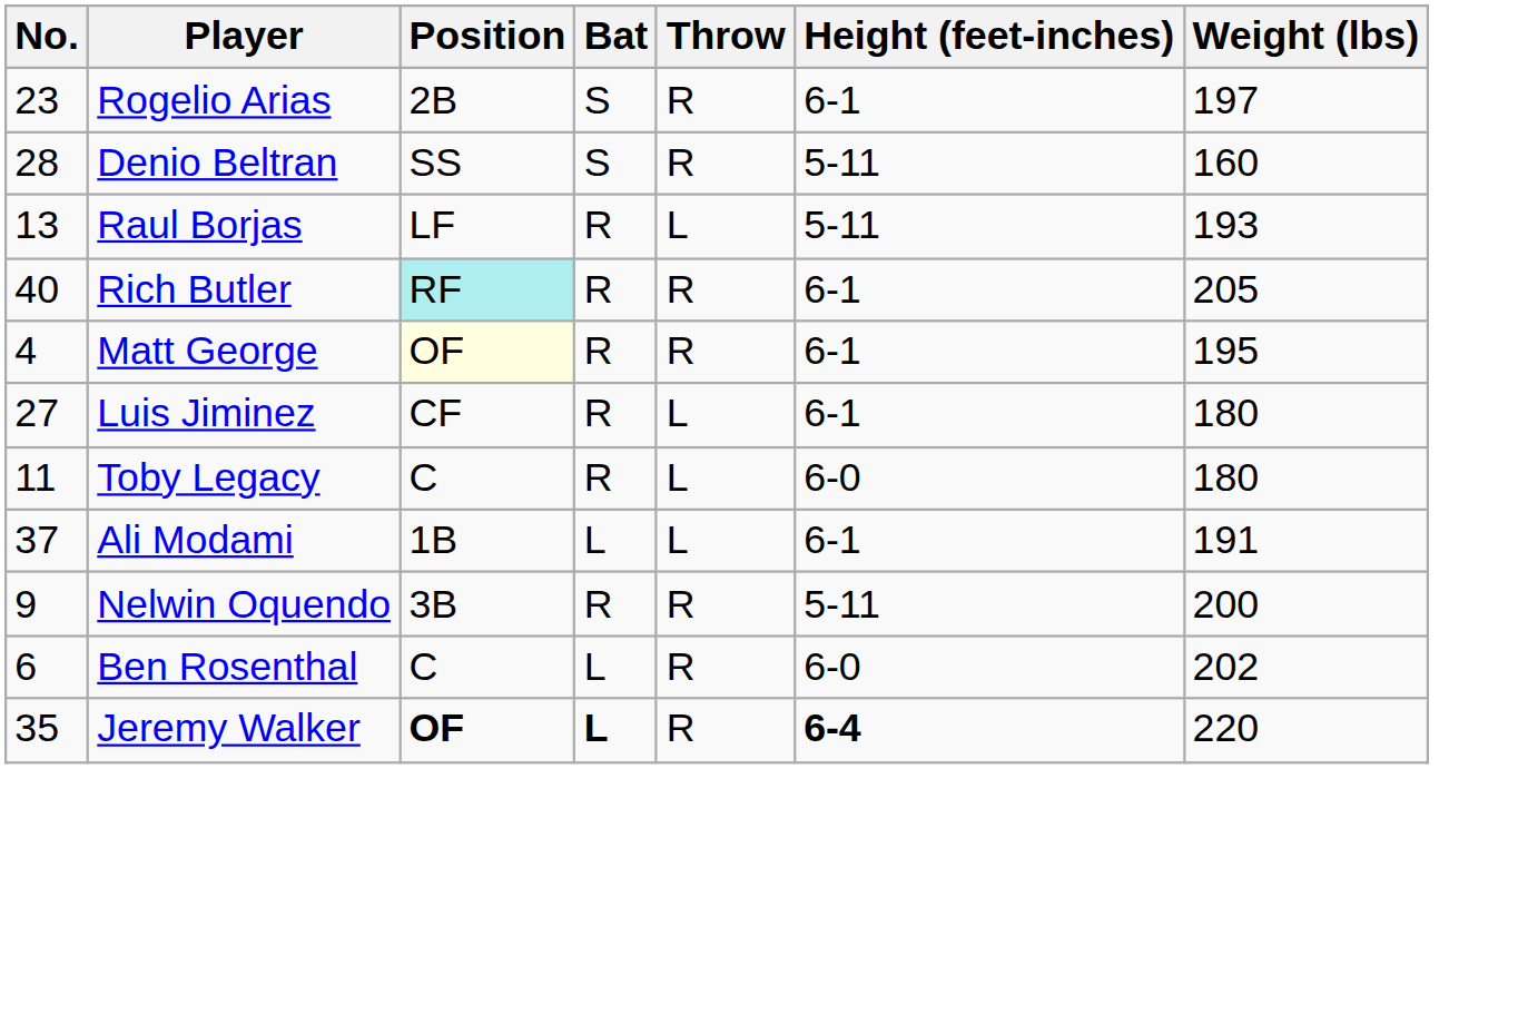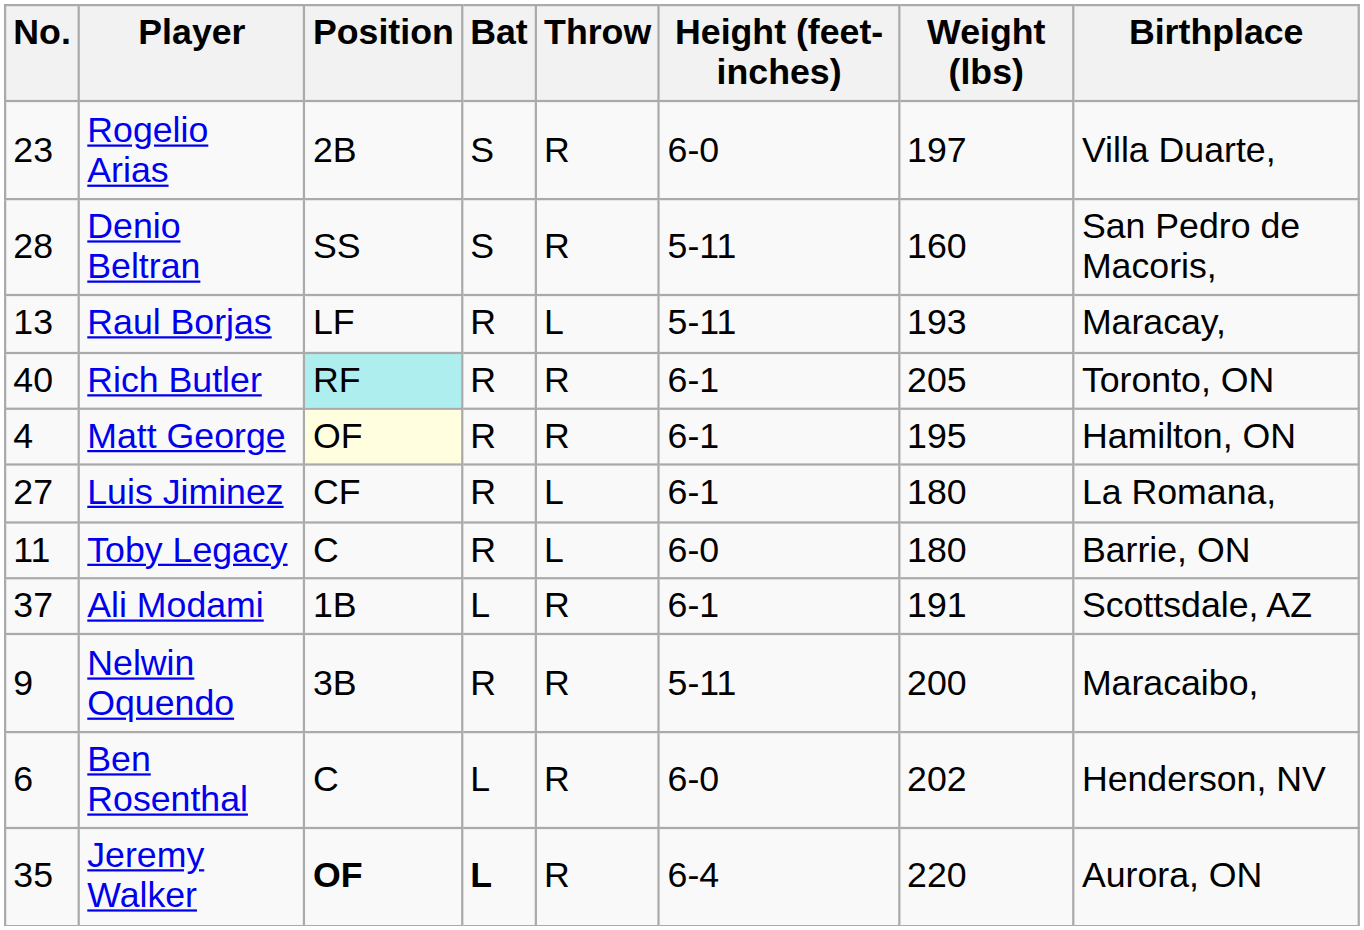+ column: Birthplace | Villa Duarte, | San Pedro de Macoris, | Maracay, | Toronto, ON | Hamilton, ON | La Romana, | Barrie, ON | Scottsdale, AZ | Maracaibo, | Henderson, NV | Aurora, ON
Rogelio Arias | Height (feet-inches): 6-1 -> 6-0
Ali Modami | Throw: L -> R
Jeremy Walker | Height (feet-inches): bold -> normal
